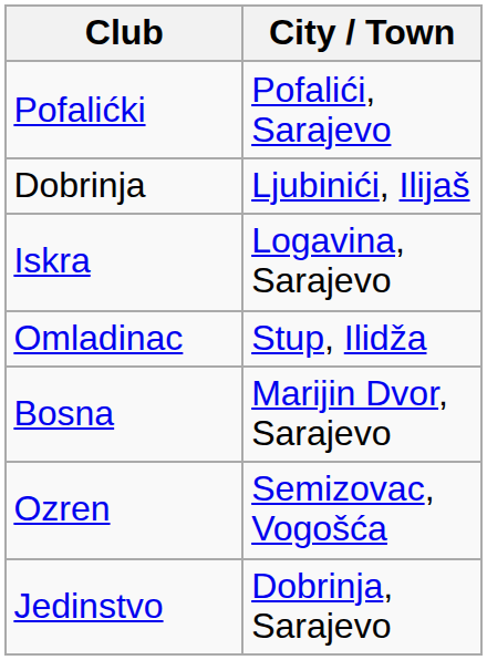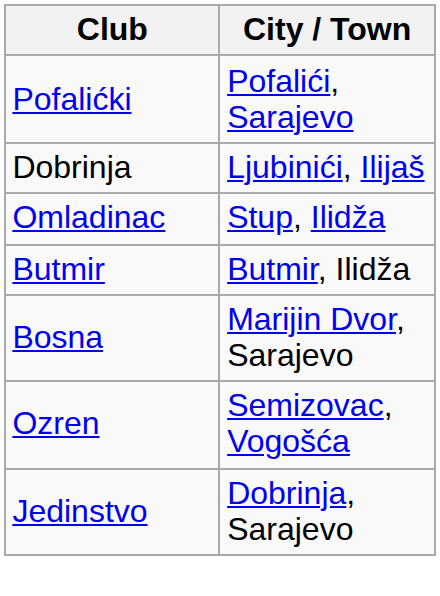- row: Iskra | Logavina, Sarajevo
+ row: Butmir | Butmir, Ilidža
